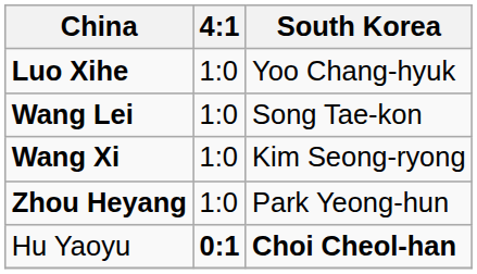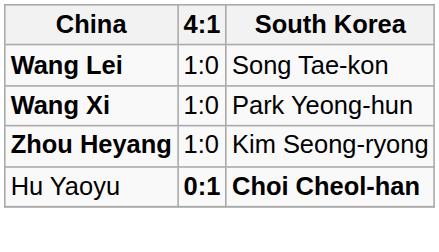- row: Luo Xihe | 1:0 | Yoo Chang-hyuk
Wang Xi | South Korea: Kim Seong-ryong -> Park Yeong-hun
Zhou Heyang | South Korea: Park Yeong-hun -> Kim Seong-ryong
